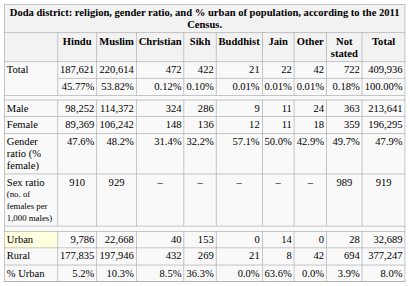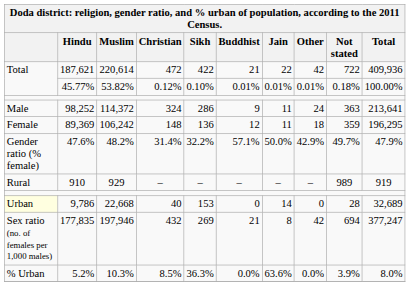910 | column 1: Sex ratio (no. of females per 1,000 males) -> Rural
177,835 | column 1: Rural -> Sex ratio (no. of females per 1,000 males)
